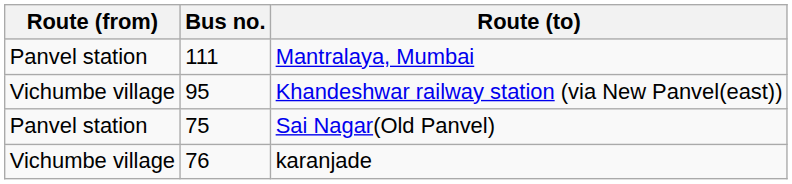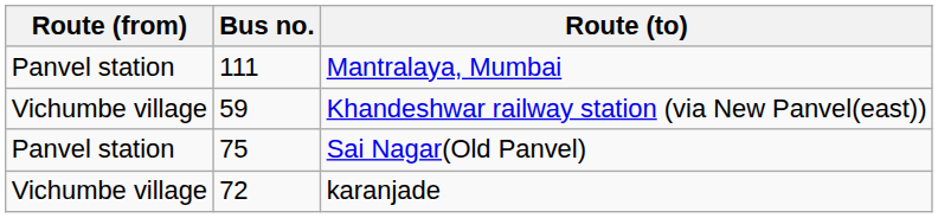Khandeshwar railway station (via New Panvel(east)) | Bus no.: 95 -> 59
karanjade | Bus no.: 76 -> 72
